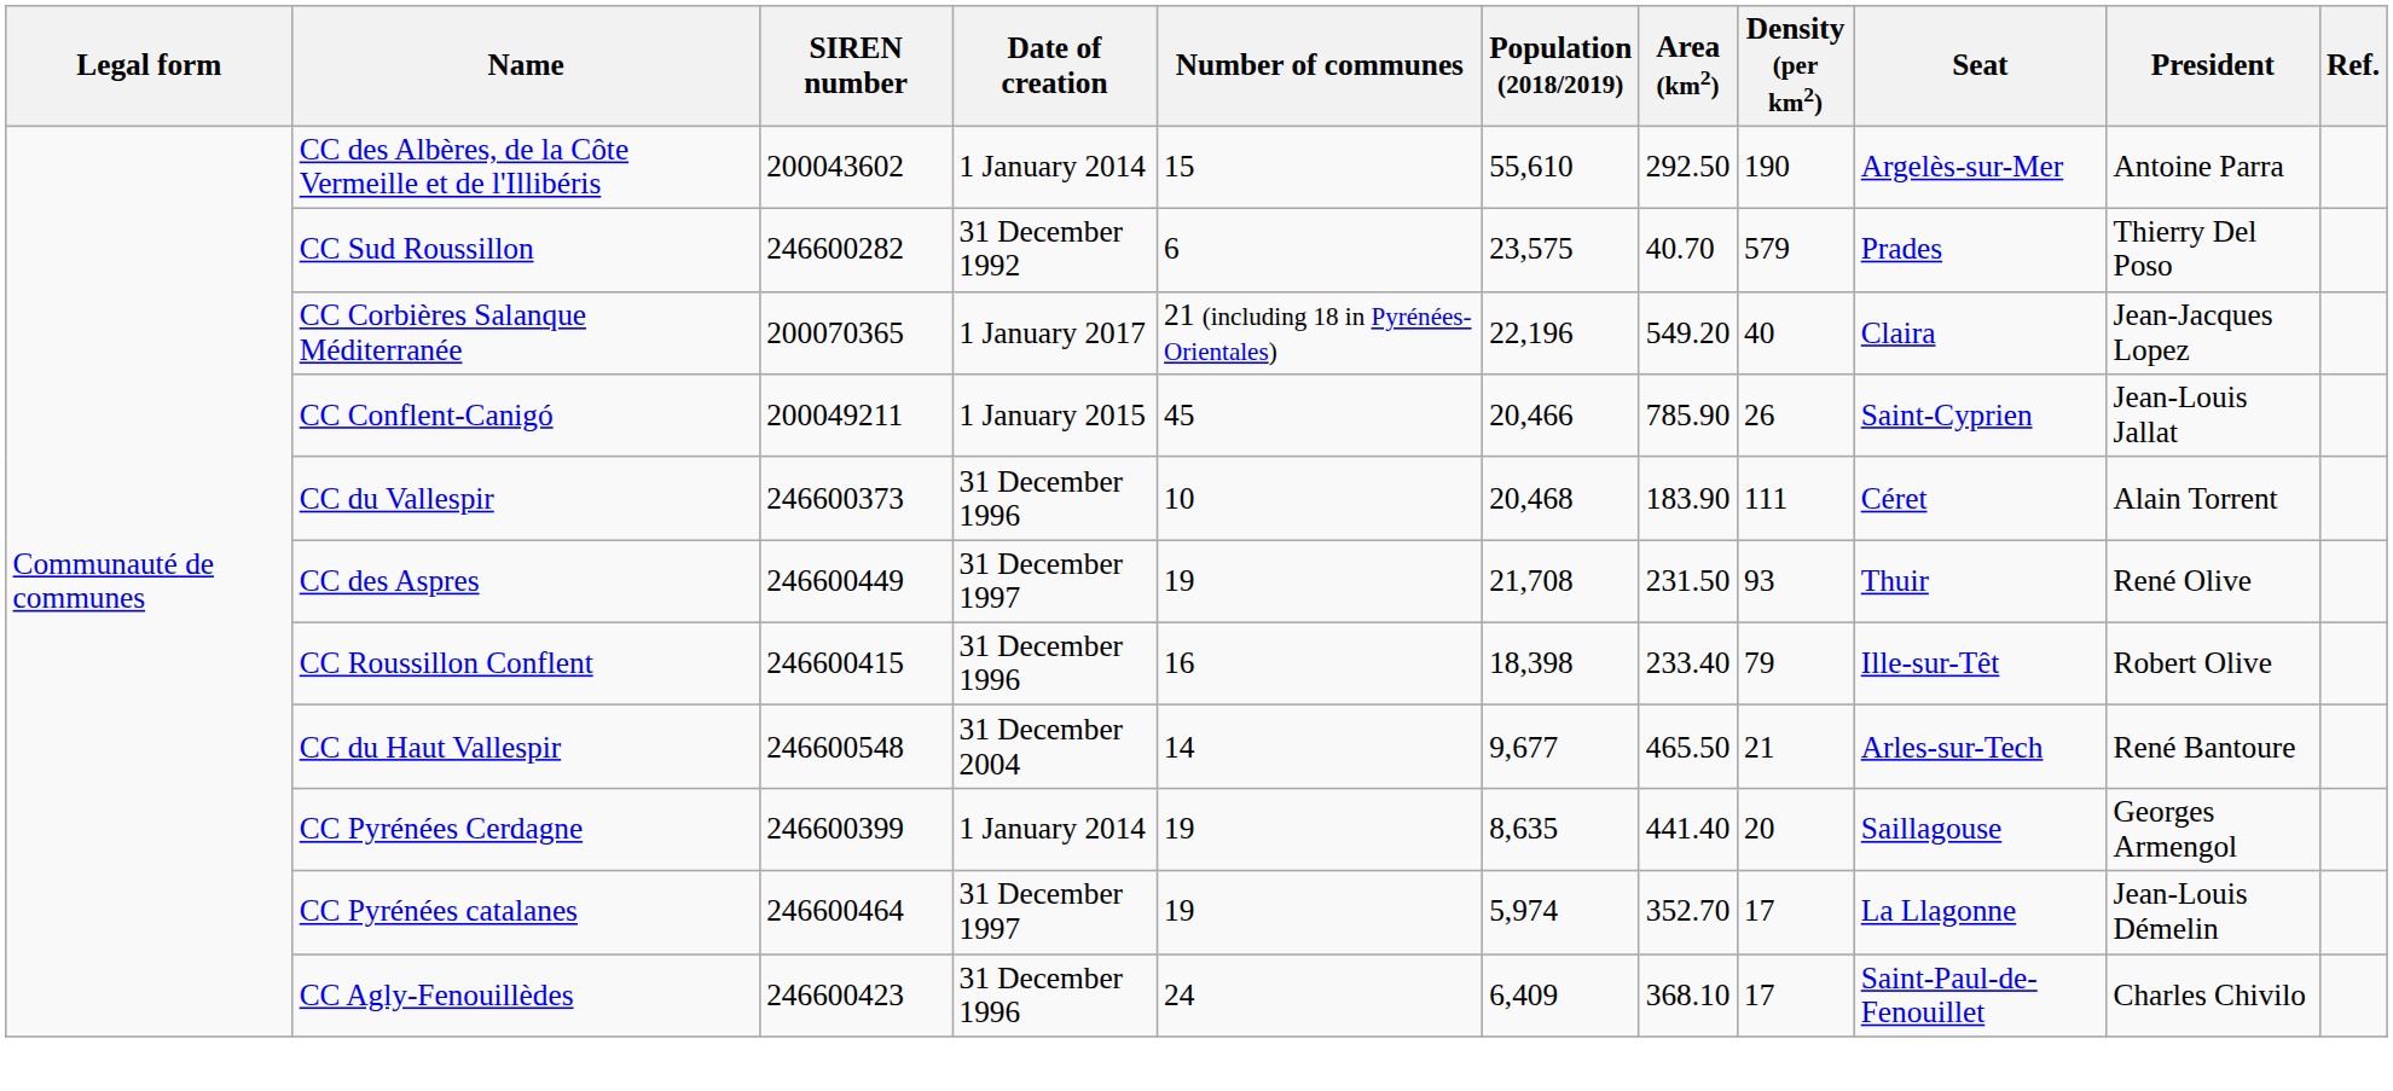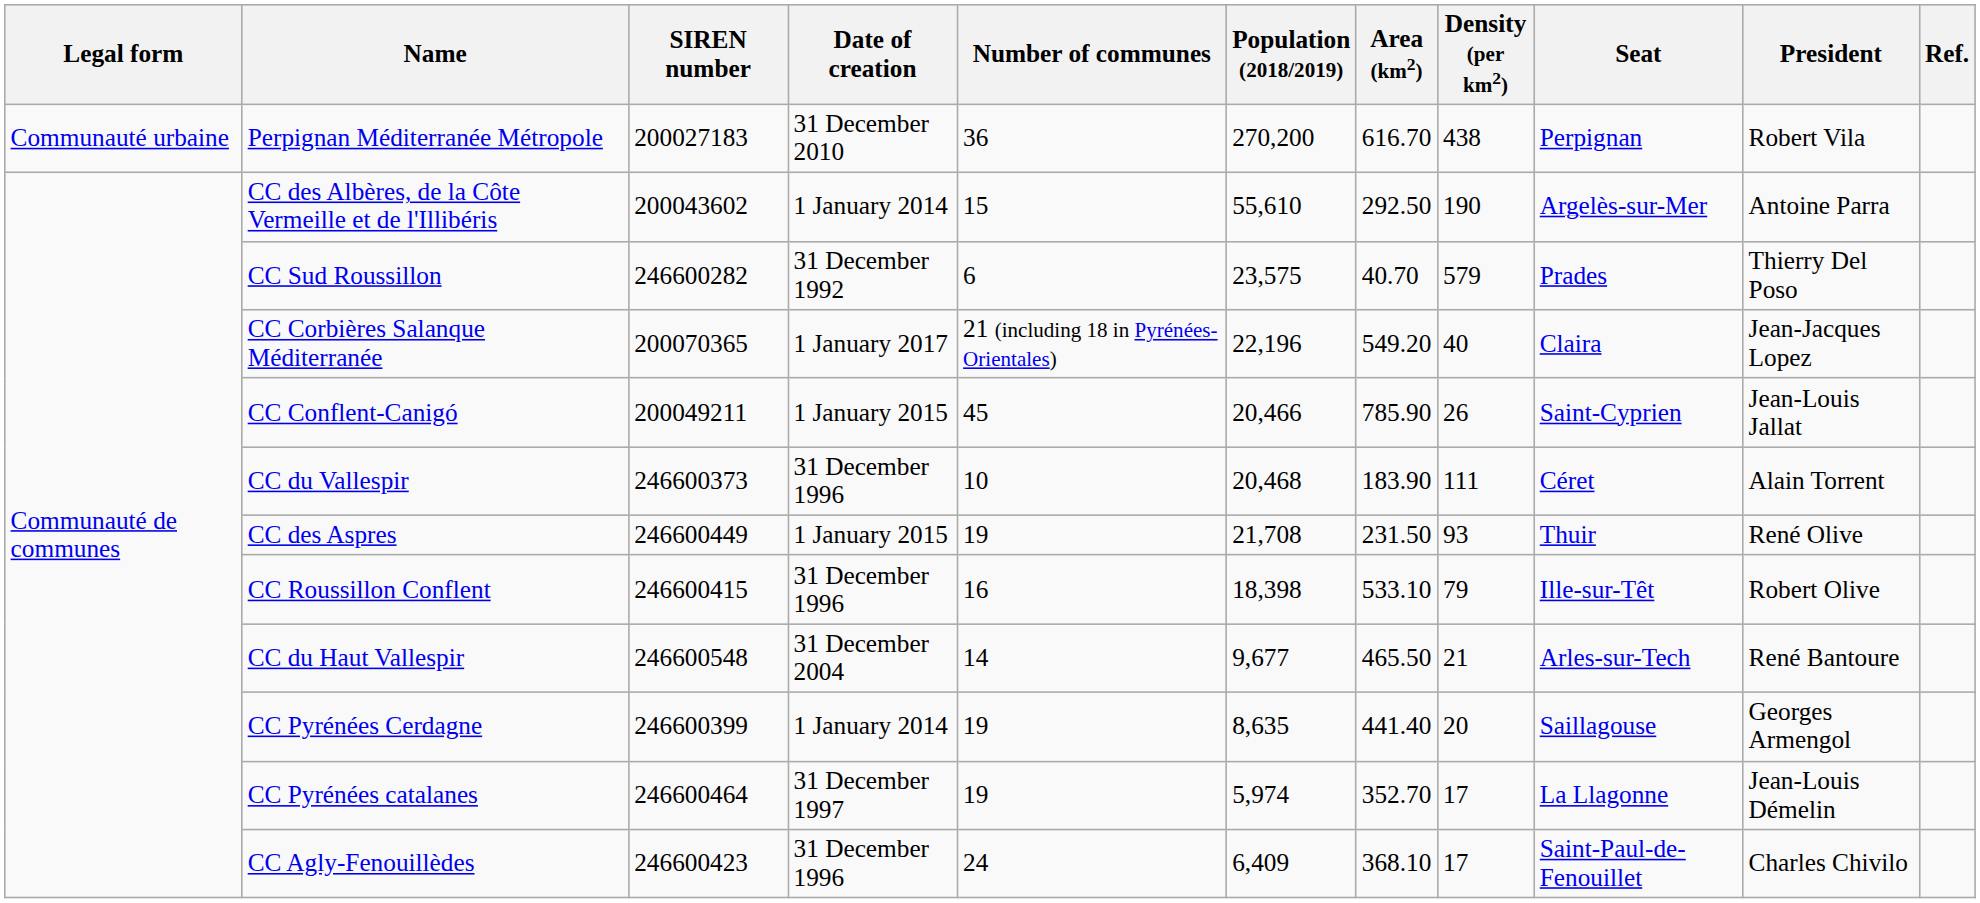+ row: Communauté urbaine | Perpignan Méditerranée Métropole | 200027183 | 31 December 2010 | 36 | 270,200 | 616.70 | 438 | Perpignan | Robert Vila
CC des Aspres | Date of creation: 31 December 1997 -> 1 January 2015
CC Roussillon Conflent | Area (km2): 233.40 -> 533.10
